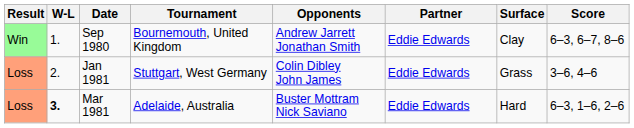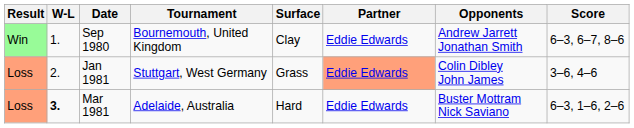columns swapped: Surface <-> Opponents
Jan 1981 | Partner: no background -> lightsalmon background
